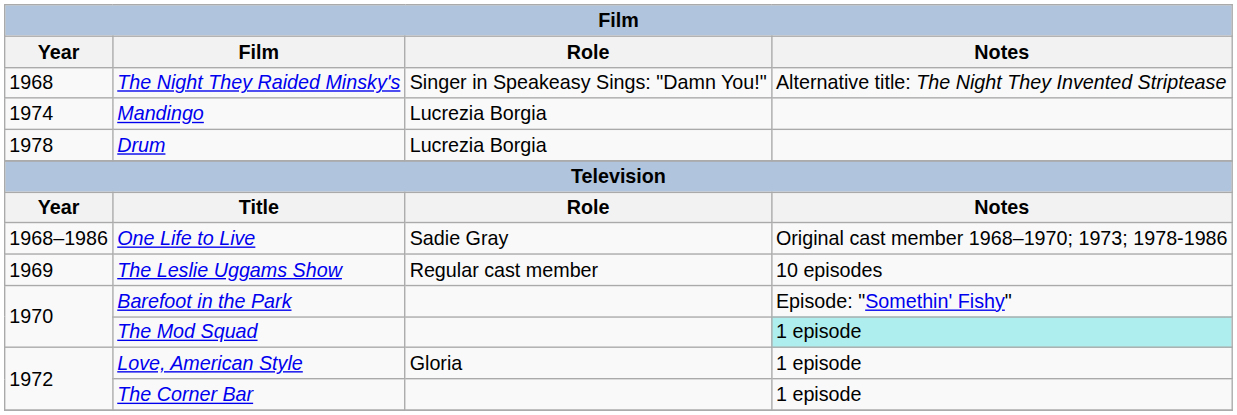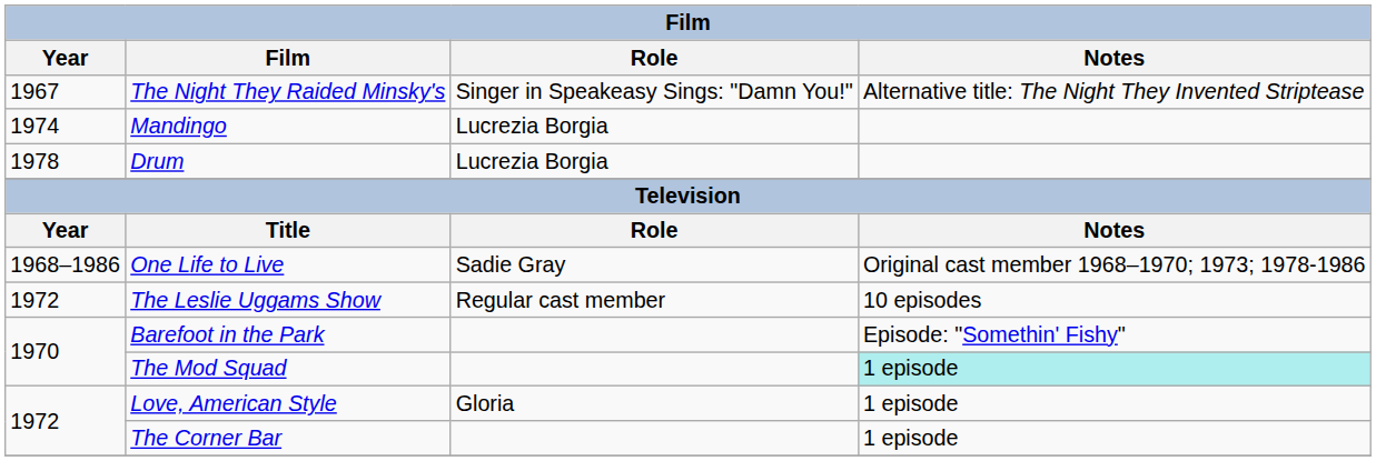The Night They Raided Minsky's | Year: 1968 -> 1967
The Leslie Uggams Show | Year: 1969 -> 1972
